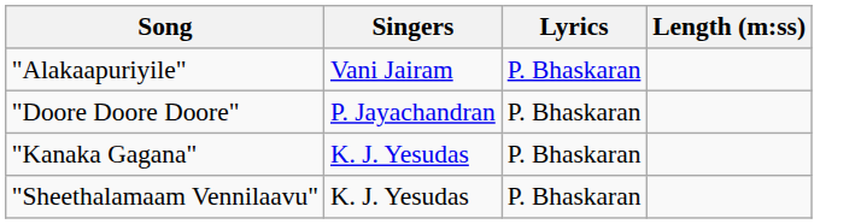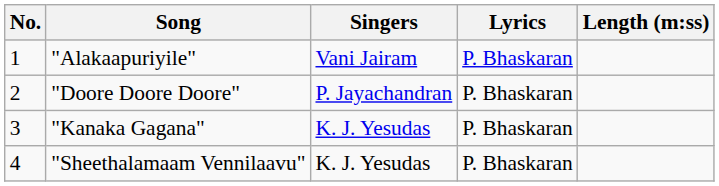+ column: No. | 1 | 2 | 3 | 4
